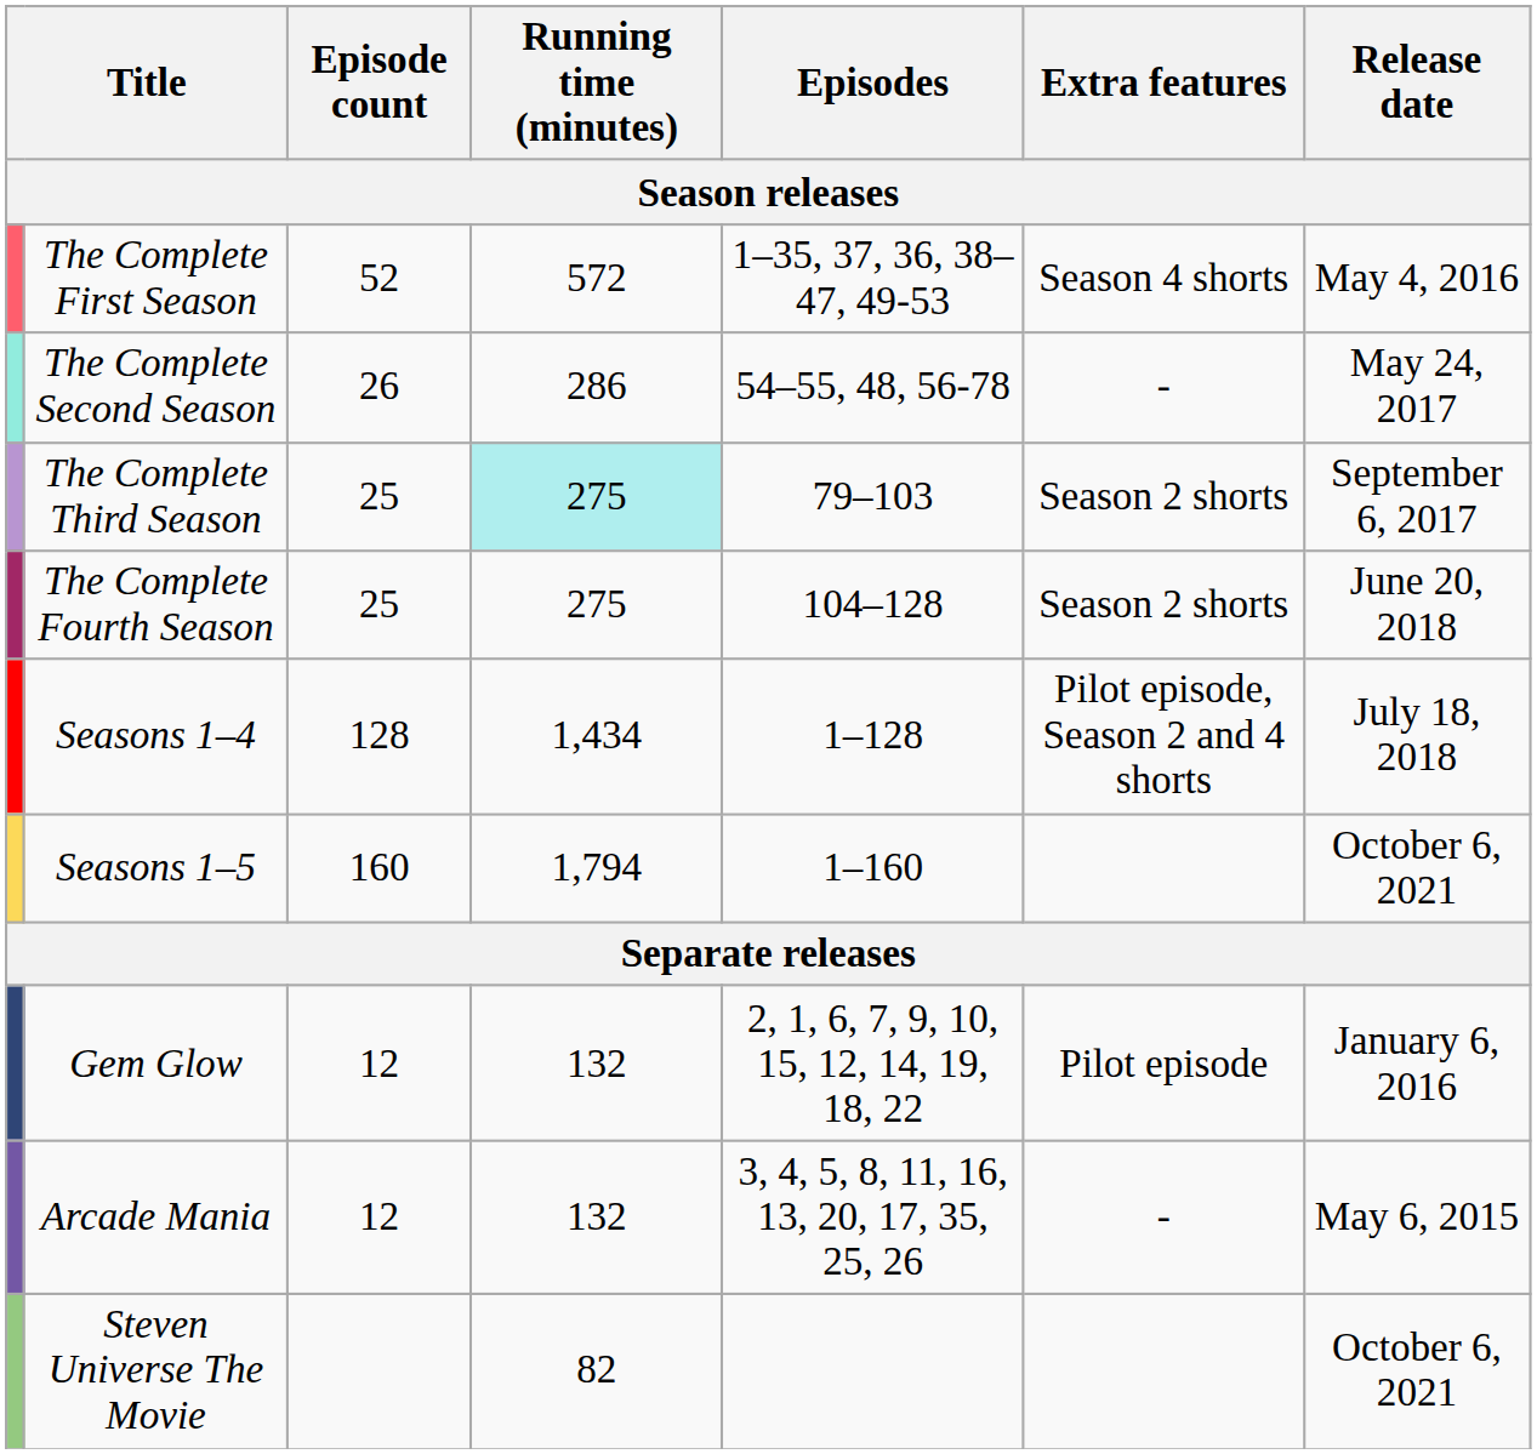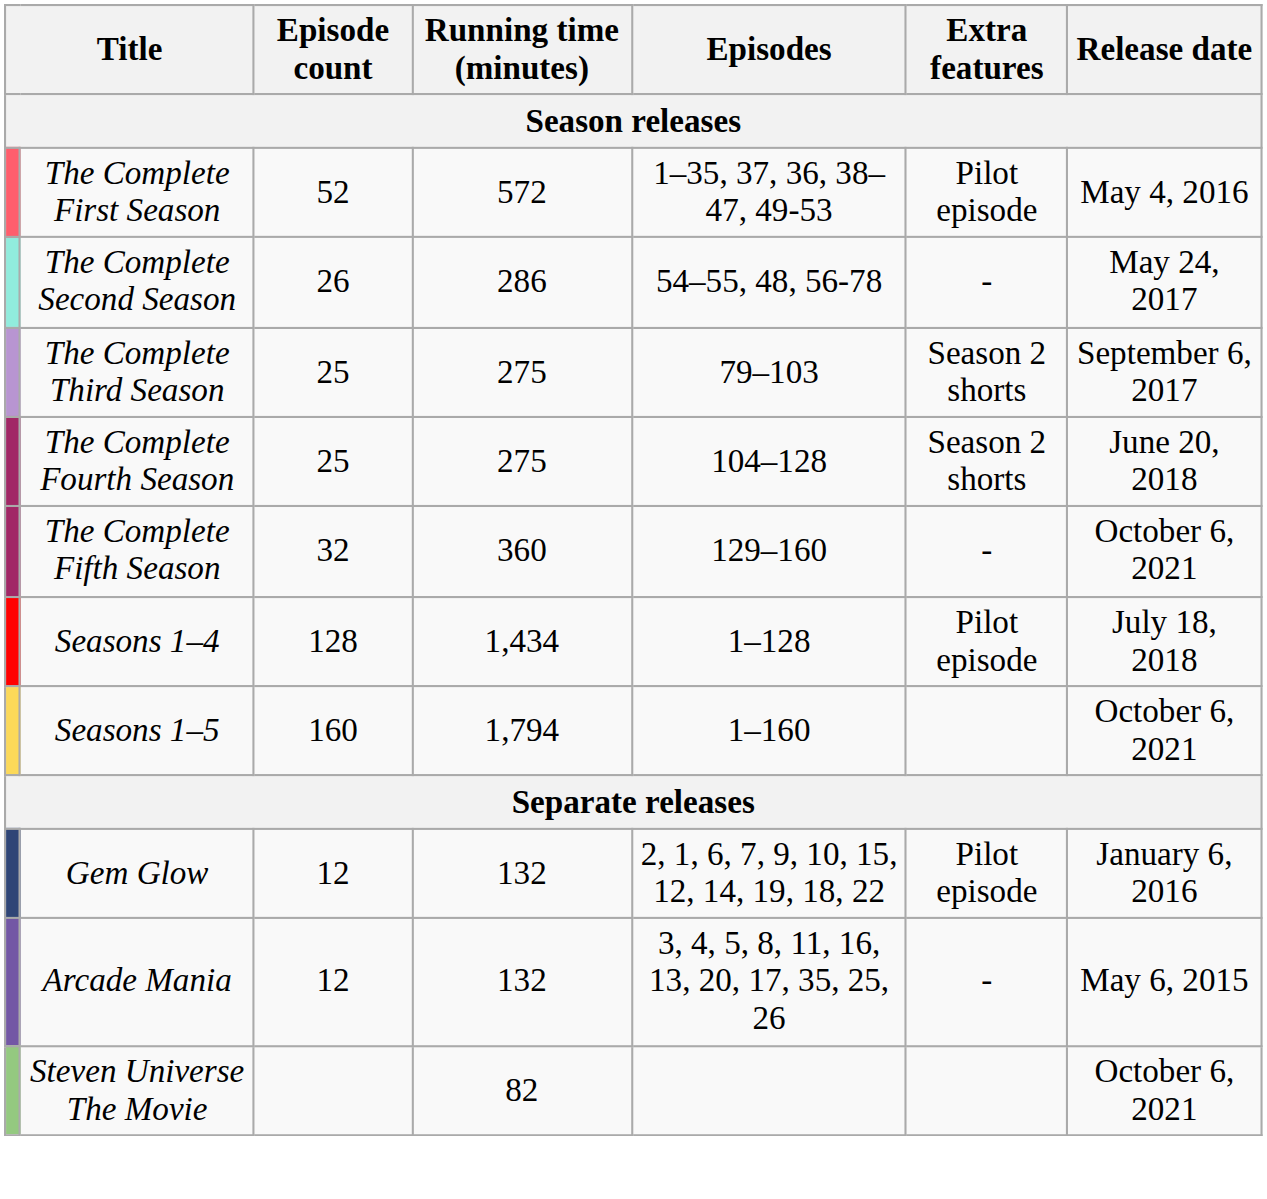The Complete First Season | Extra features: Season 4 shorts -> Pilot episode
The Complete Third Season | Running time (minutes): paleturquoise background -> no background
+ row: The Complete Fifth Season | 32 | 360 | 129–160 | - | October 6, 2021
Seasons 1–4 | Extra features: Pilot episode, Season 2 and 4 shorts -> Pilot episode
